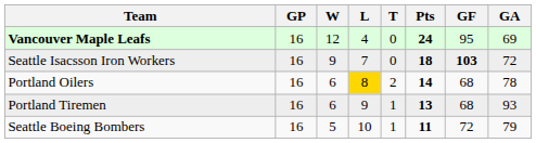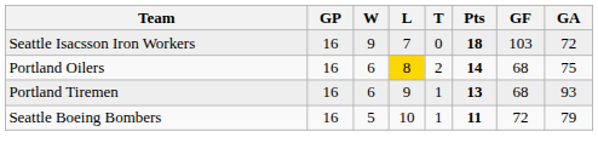- row: Vancouver Maple Leafs | 16 | 12 | 4 | 0 | 24 | 95 | 69
Seattle Isacsson Iron Workers | GF: bold -> normal
Portland Oilers | GA: 78 -> 75
